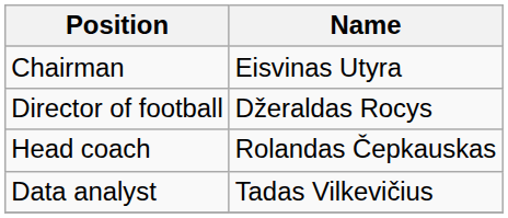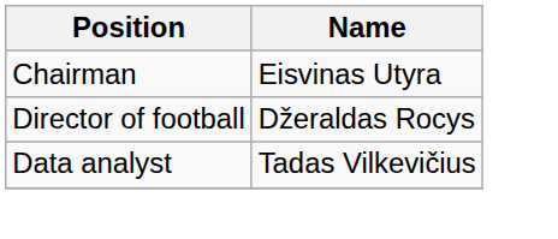- row: Head coach | Rolandas Čepkauskas
